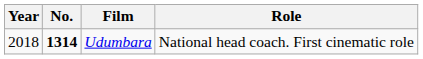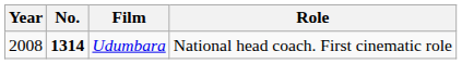Udumbara | Year: 2018 -> 2008
